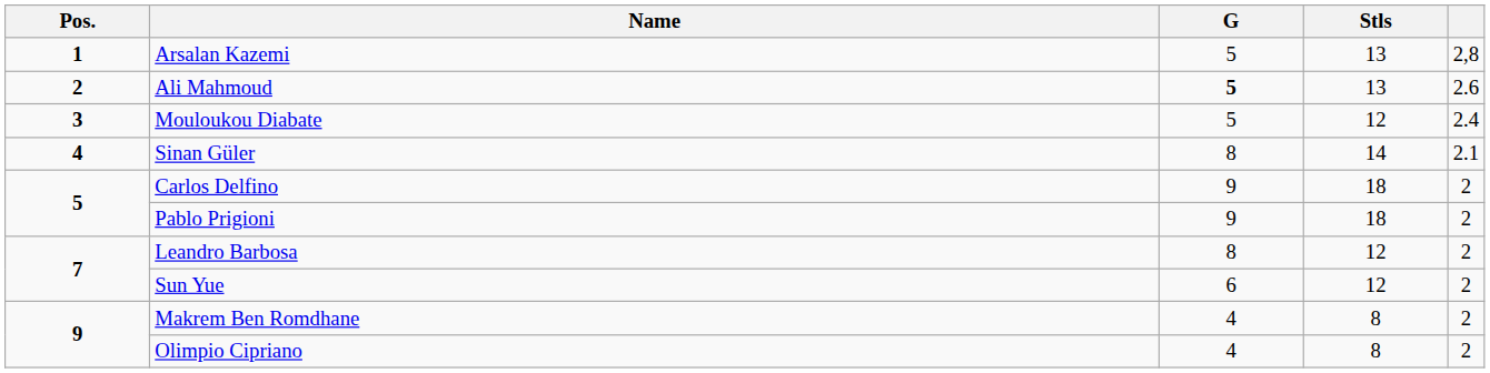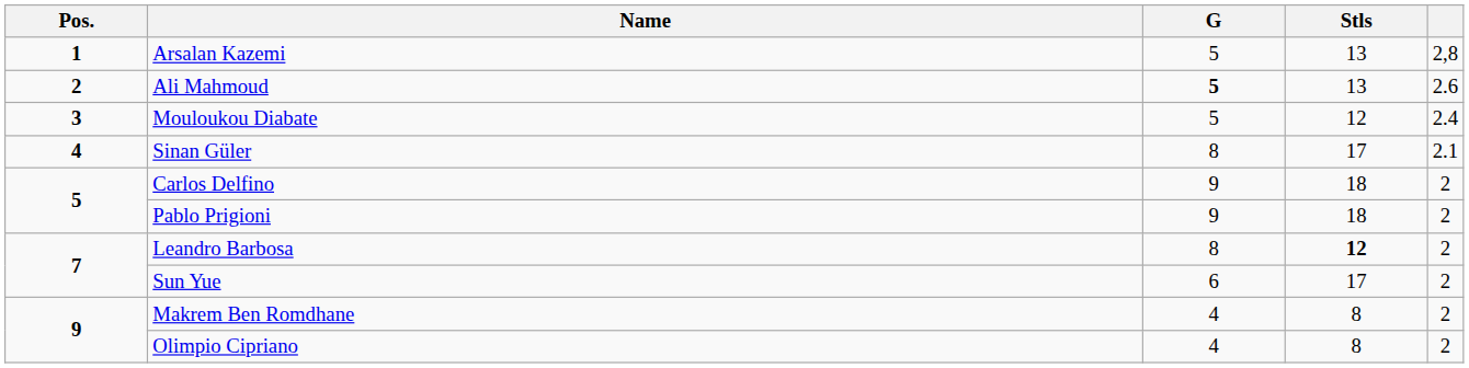Sinan Güler | Stls: 14 -> 17
Leandro Barbosa | Stls: normal -> bold
Sun Yue | Stls: 12 -> 17
